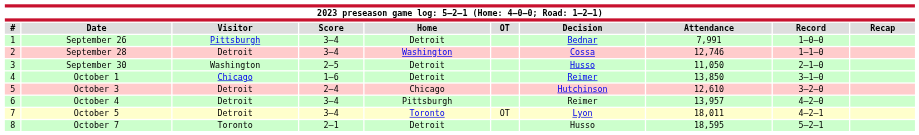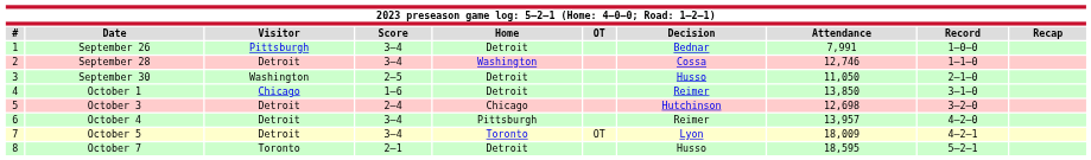October 3 | Attendance: 12,610 -> 12,698
October 5 | Attendance: 18,011 -> 18,009
